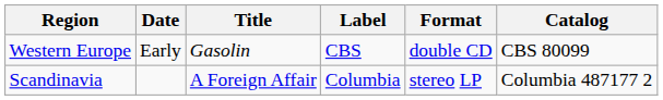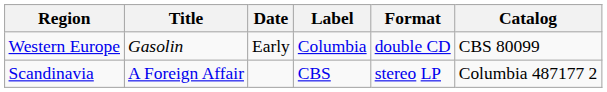columns swapped: Title <-> Date
Western Europe | Label: CBS -> Columbia
Scandinavia | Label: Columbia -> CBS
